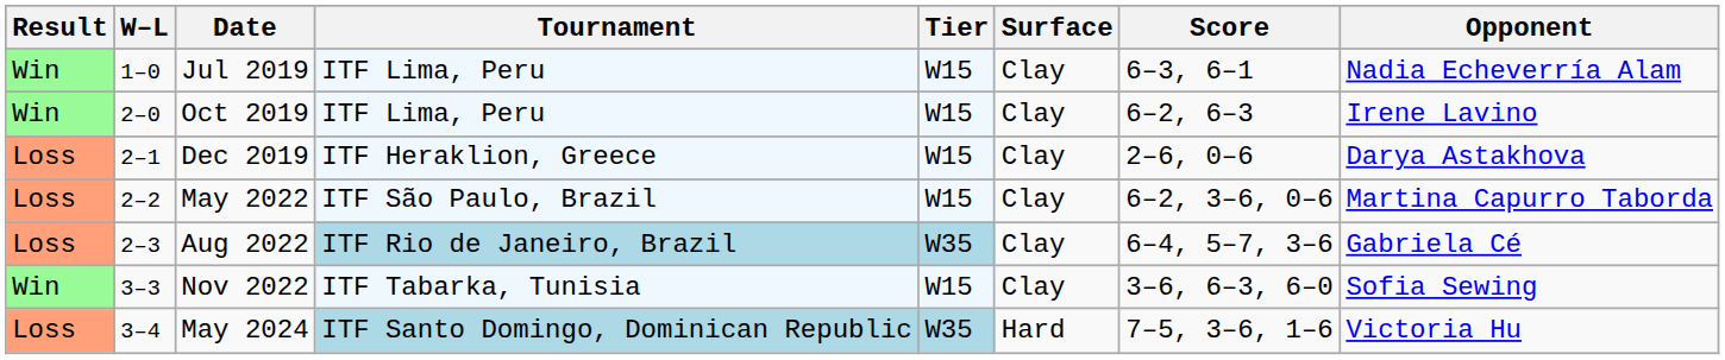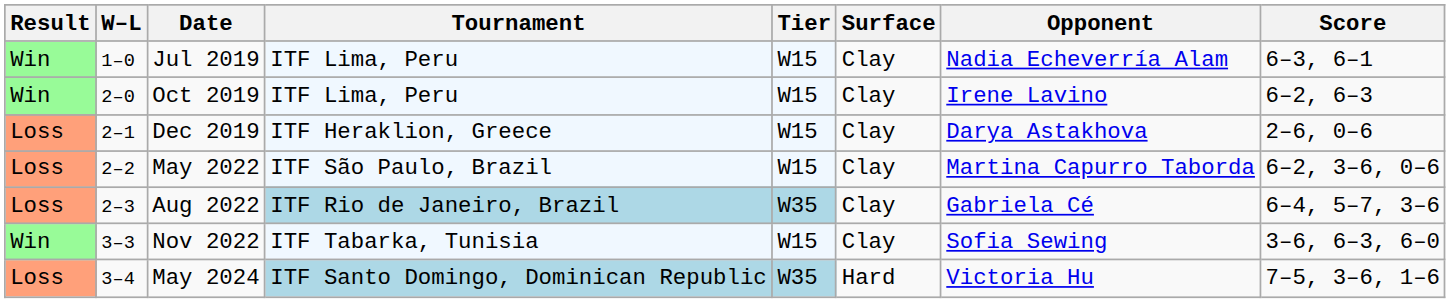columns swapped: Opponent <-> Score
